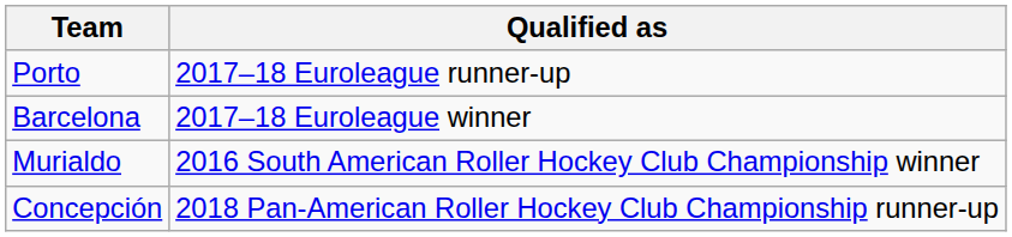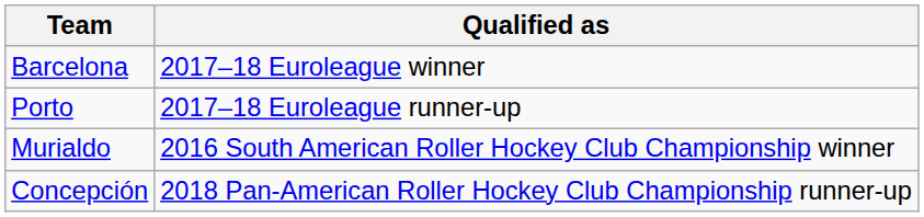rows swapped: Barcelona <-> Porto
